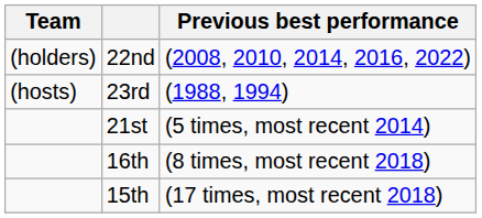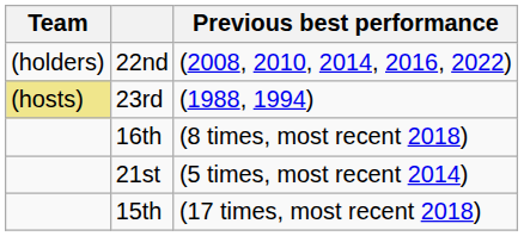23rd | Team: no background -> khaki background
rows swapped: 21st <-> 16th
